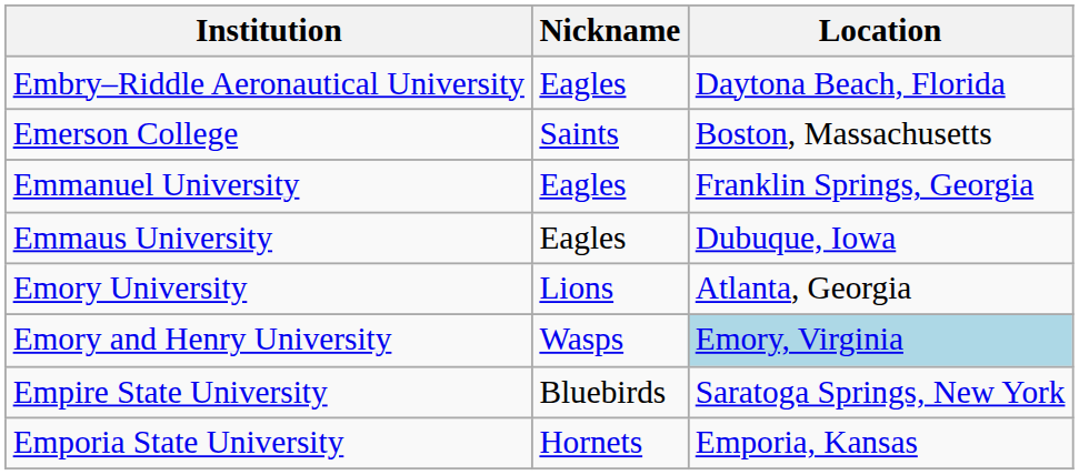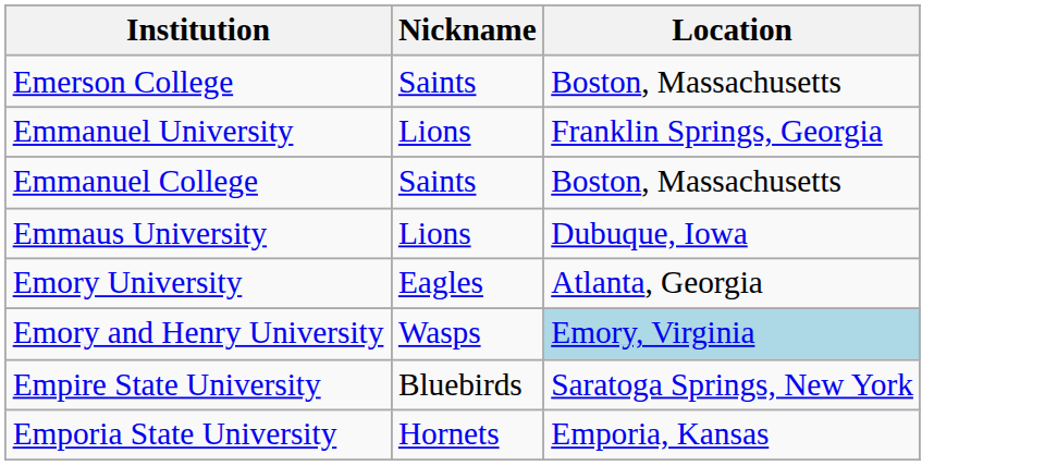- row: Embry–Riddle Aeronautical University | Eagles | Daytona Beach, Florida
Emmanuel University | Nickname: Eagles -> Lions
+ row: Emmanuel College | Saints | Boston, Massachusetts
Emmaus University | Nickname: Eagles -> Lions
Emory University | Nickname: Lions -> Eagles
